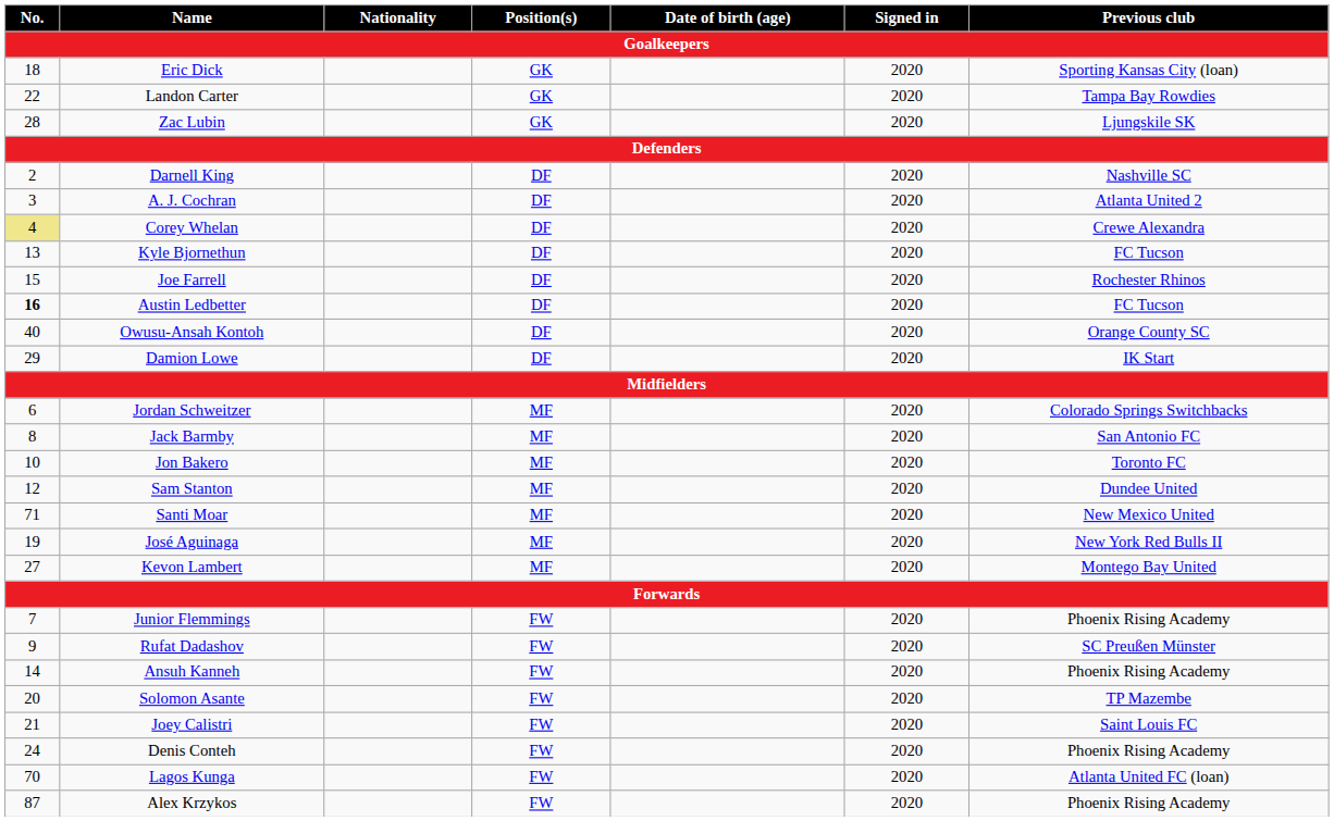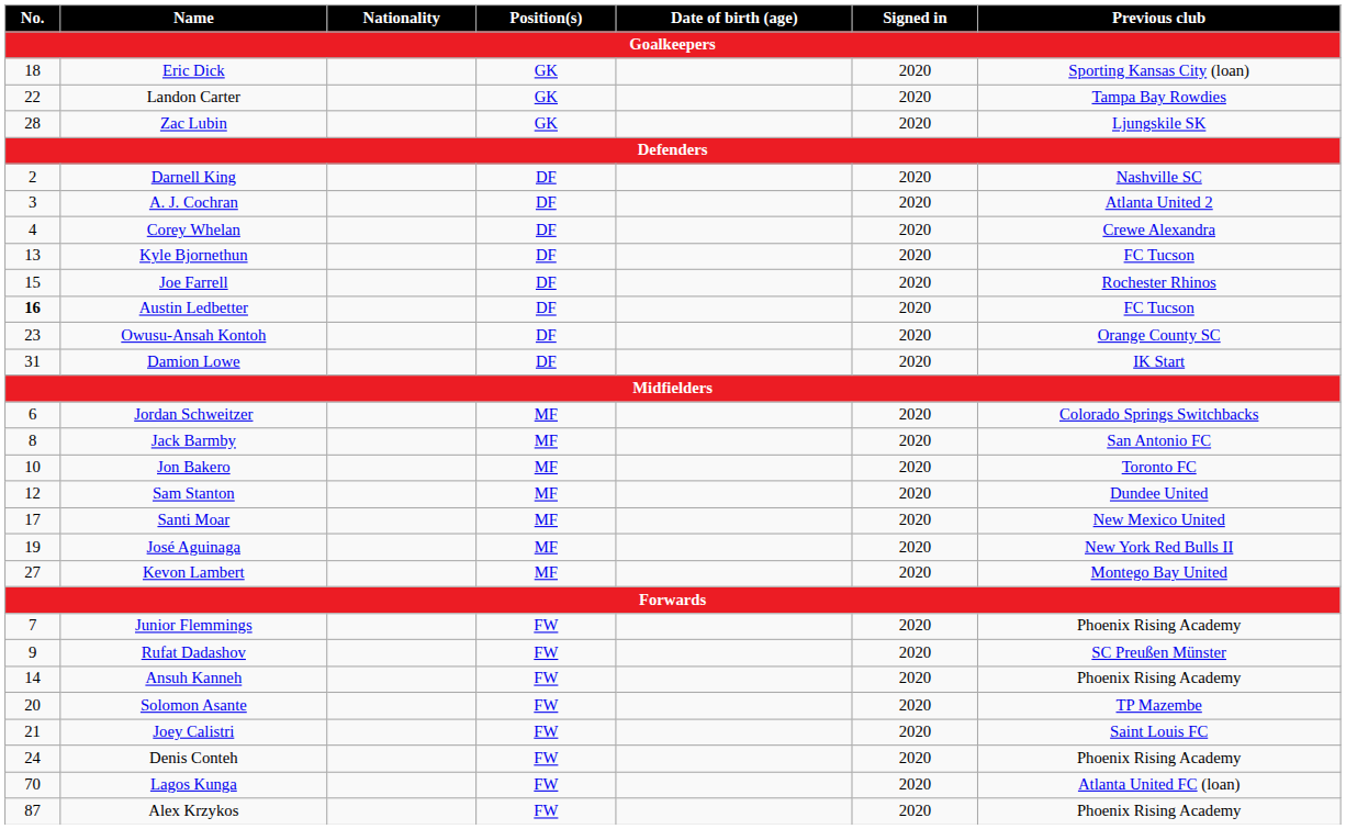Corey Whelan | No.: khaki background -> no background
Owusu-Ansah Kontoh | No.: 40 -> 23
Damion Lowe | No.: 29 -> 31
Santi Moar | No.: 71 -> 17
